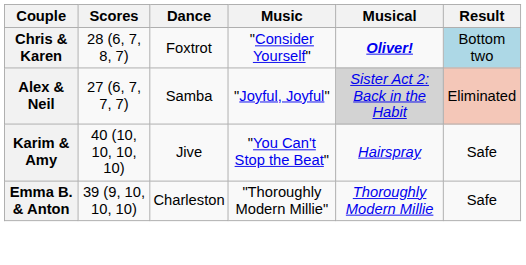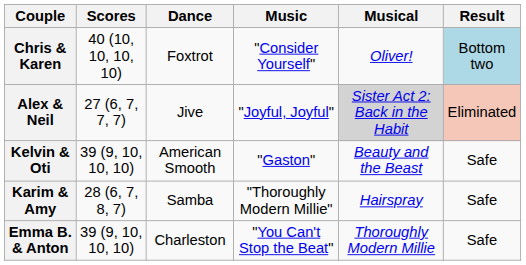Chris & Karen | Scores: 28 (6, 7, 8, 7) -> 40 (10, 10, 10, 10)
Chris & Karen | Musical: bold -> normal
Alex & Neil | Dance: Samba -> Jive
+ row: Kelvin & Oti | 39 (9, 10, 10, 10) | American Smooth | "Gaston" | Beauty and the Beast | Safe
Karim & Amy | Scores: 40 (10, 10, 10, 10) -> 28 (6, 7, 8, 7)
Karim & Amy | Dance: Jive -> Samba
Karim & Amy | Music: "You Can't Stop the Beat" -> "Thoroughly Modern Millie"
Emma B. & Anton | Music: "Thoroughly Modern Millie" -> "You Can't Stop the Beat"
